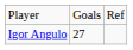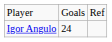Igor Angulo | column 2: 27 -> 24
